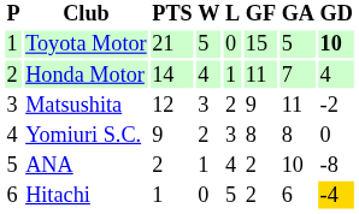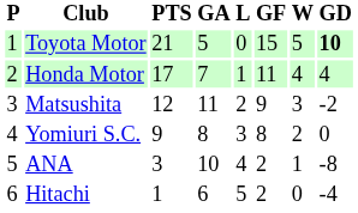columns swapped: W <-> GA
Honda Motor | PTS: 14 -> 17
ANA | PTS: 2 -> 3
Hitachi | GD: gold background -> no background
